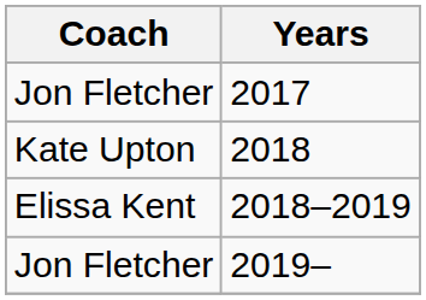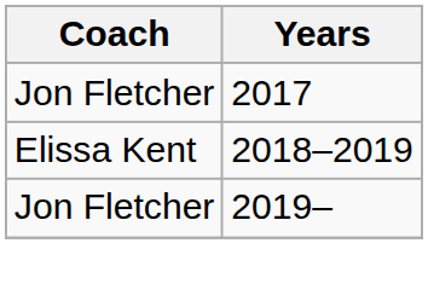- row: Kate Upton | 2018
